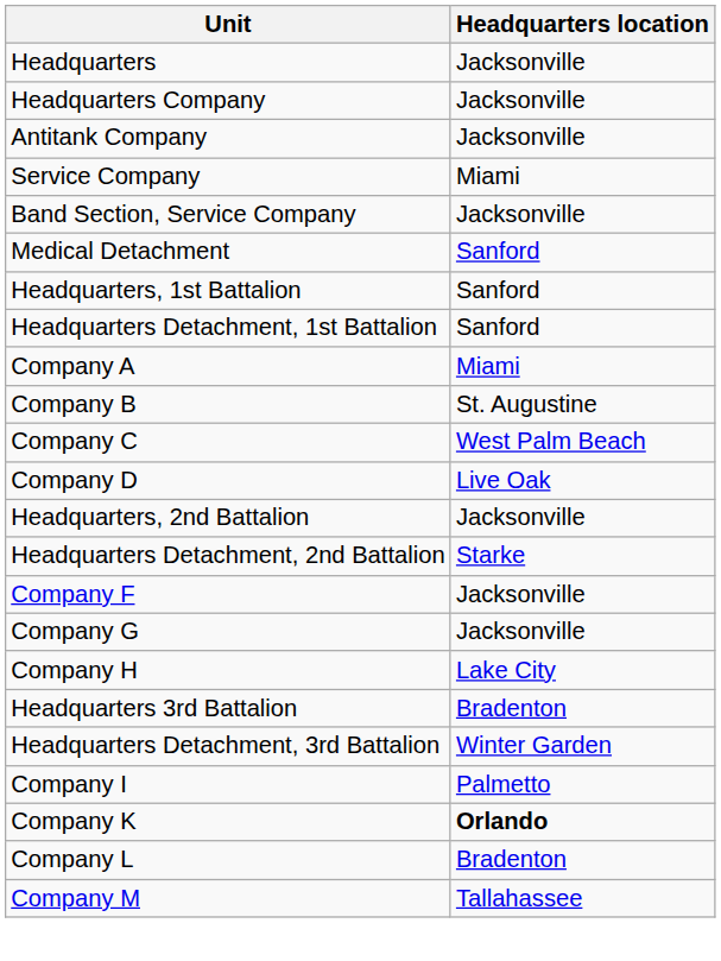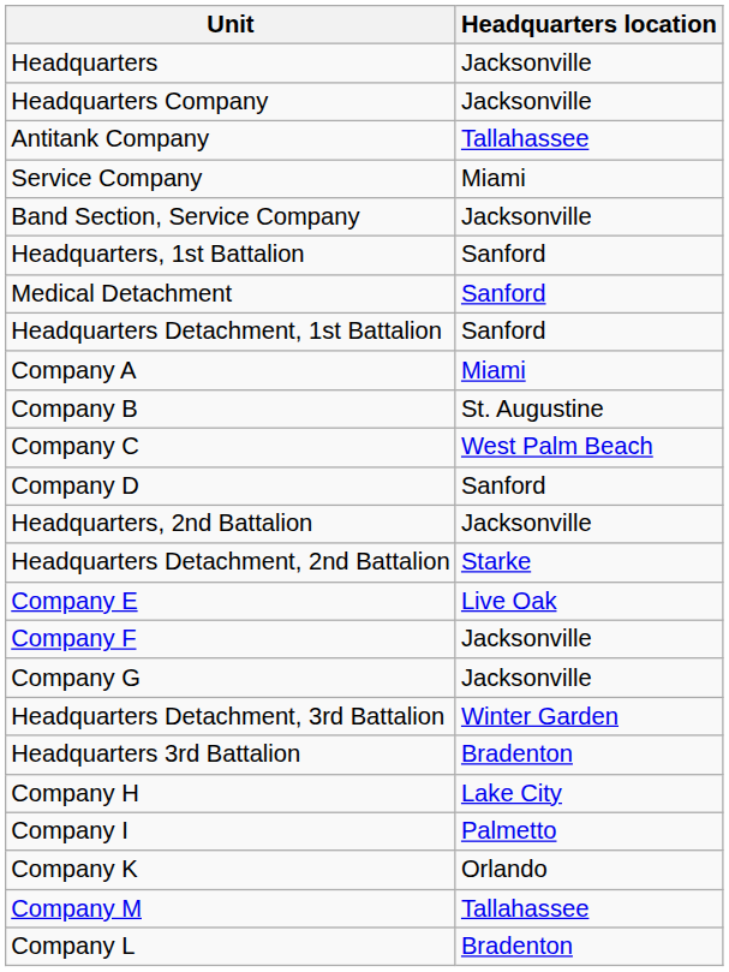Antitank Company | Headquarters location: Jacksonville -> Tallahassee
rows swapped: Medical Detachment <-> Headquarters, 1st Battalion
Company D | Headquarters location: Live Oak -> Sanford
+ row: Company E | Live Oak
rows swapped: Company H <-> Headquarters Detachment, 3rd Battalion
Company K | Headquarters location: bold -> normal
rows swapped: Company L <-> Company M
